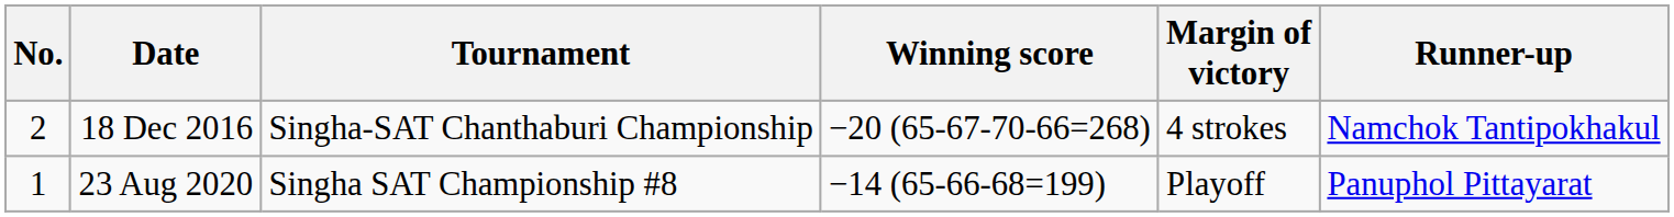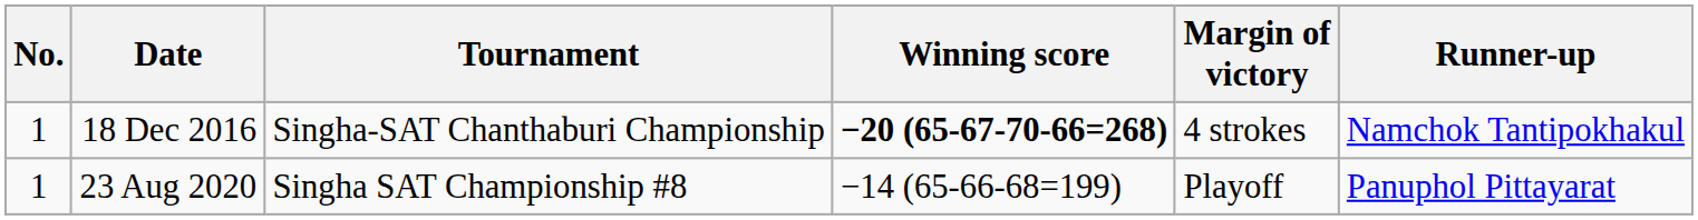18 Dec 2016 | No.: 2 -> 1
18 Dec 2016 | Winning score: normal -> bold
